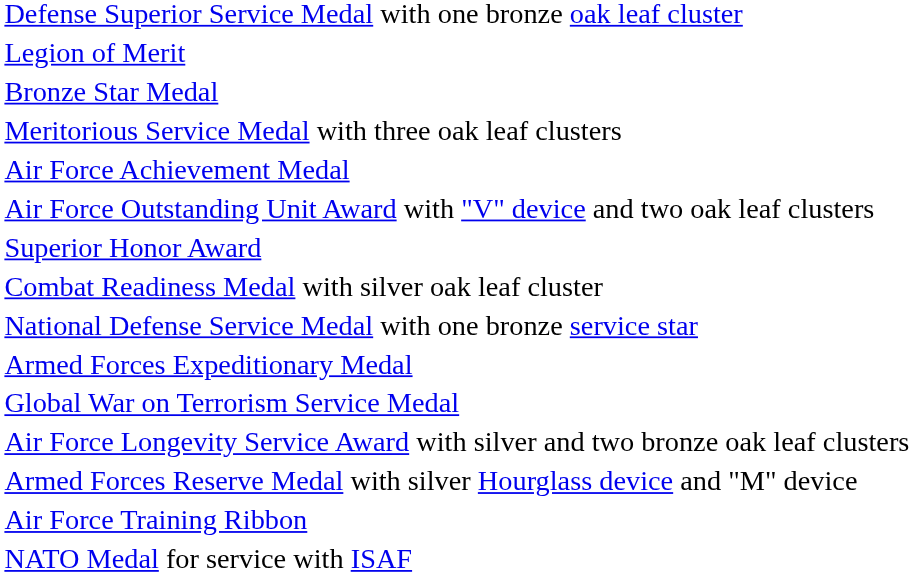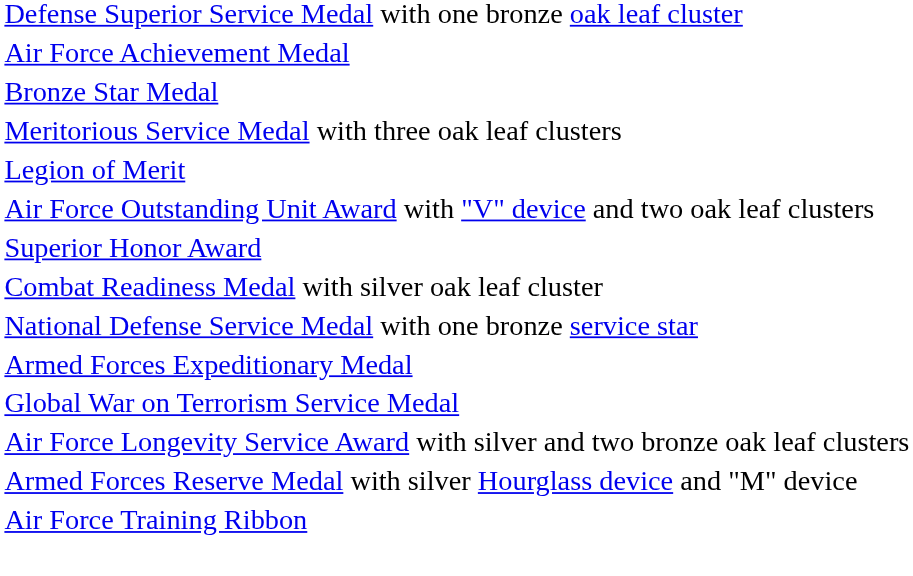rows swapped: Legion of Merit <-> Air Force Achievement Medal
- row: NATO Medal for service with ISAF
